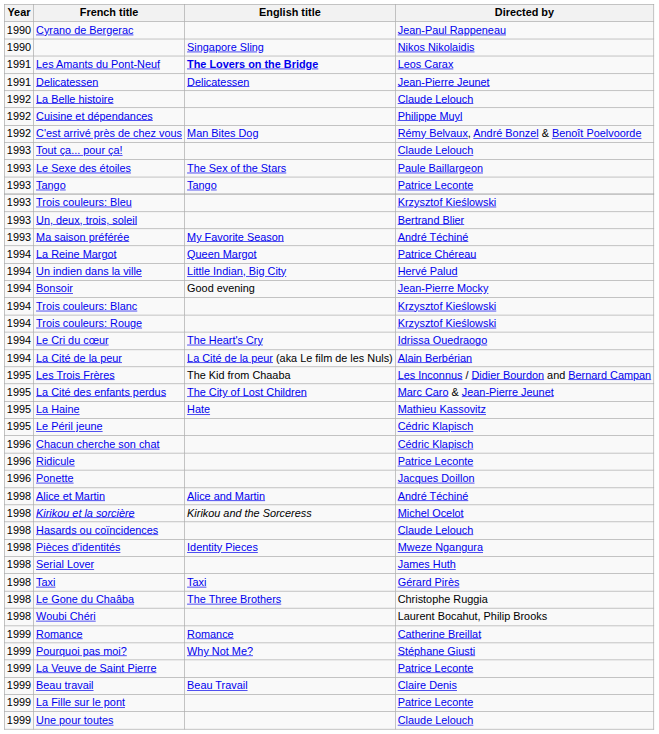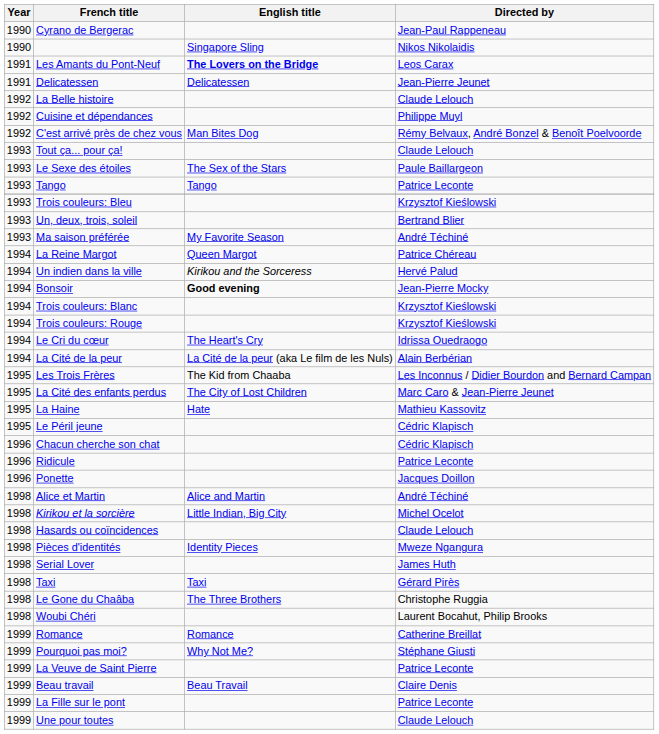Un indien dans la ville | English title: Little Indian, Big City -> Kirikou and the Sorceress
Bonsoir | English title: normal -> bold
Kirikou et la sorcière | English title: Kirikou and the Sorceress -> Little Indian, Big City
